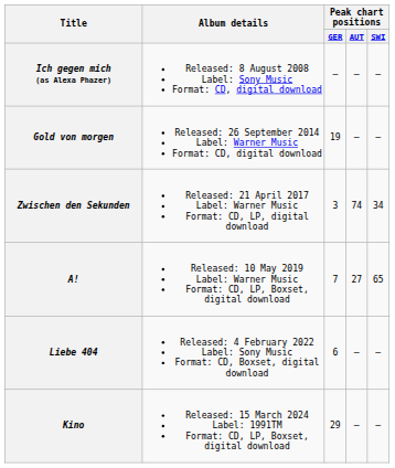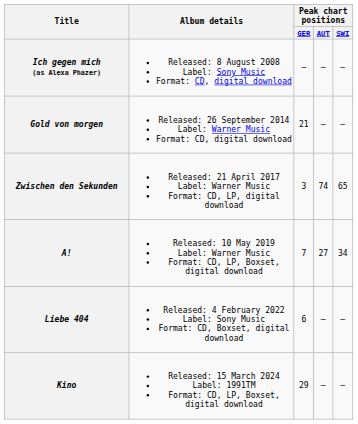Gold von morgen | Peak chart positions / GER: 19 -> 21
Zwischen den Sekunden | Peak chart positions / SWI: 34 -> 65
A! | Peak chart positions / SWI: 65 -> 34
